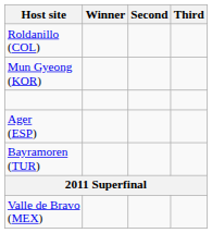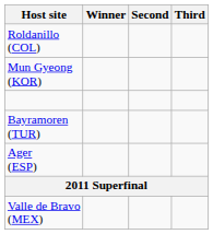rows swapped: Bayramoren (TUR) <-> Ager (ESP)
